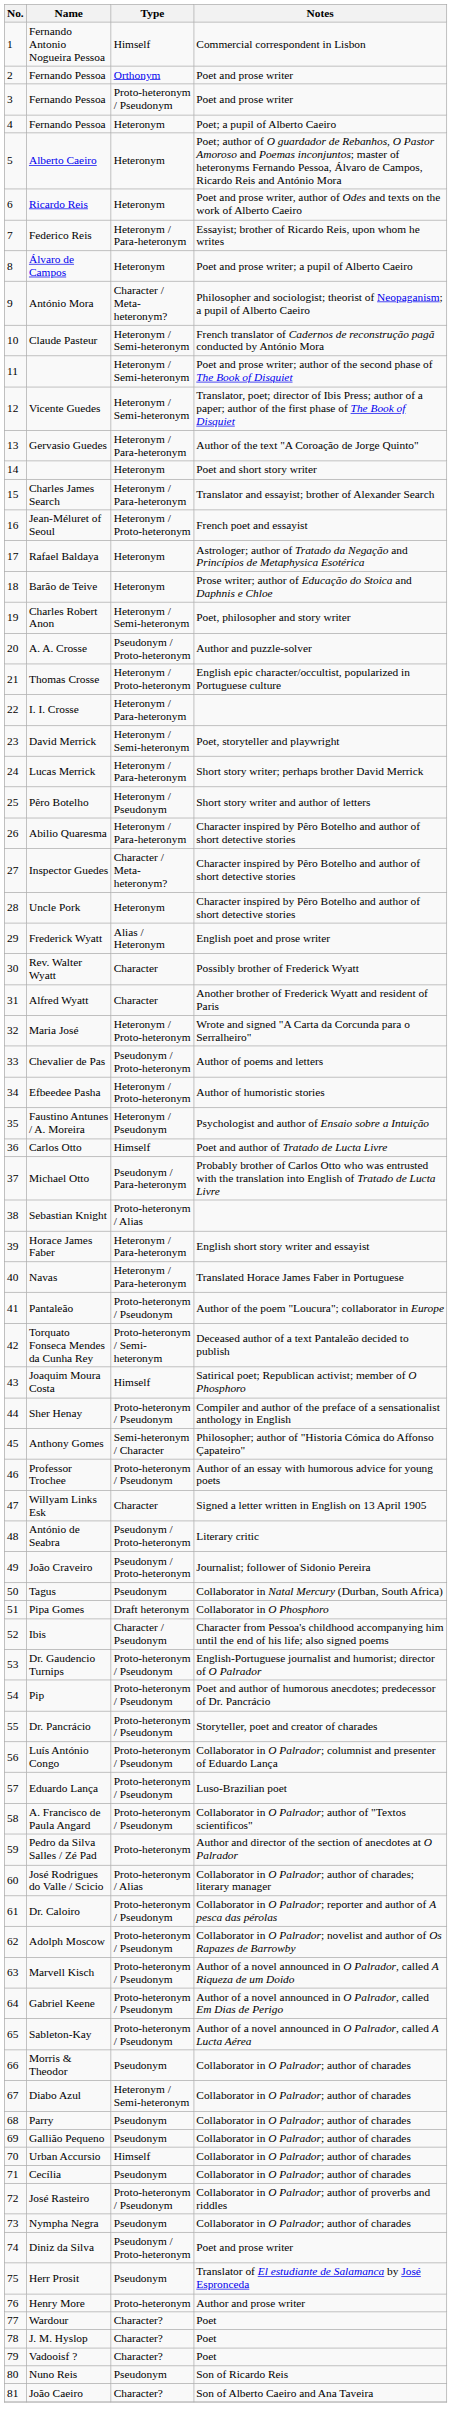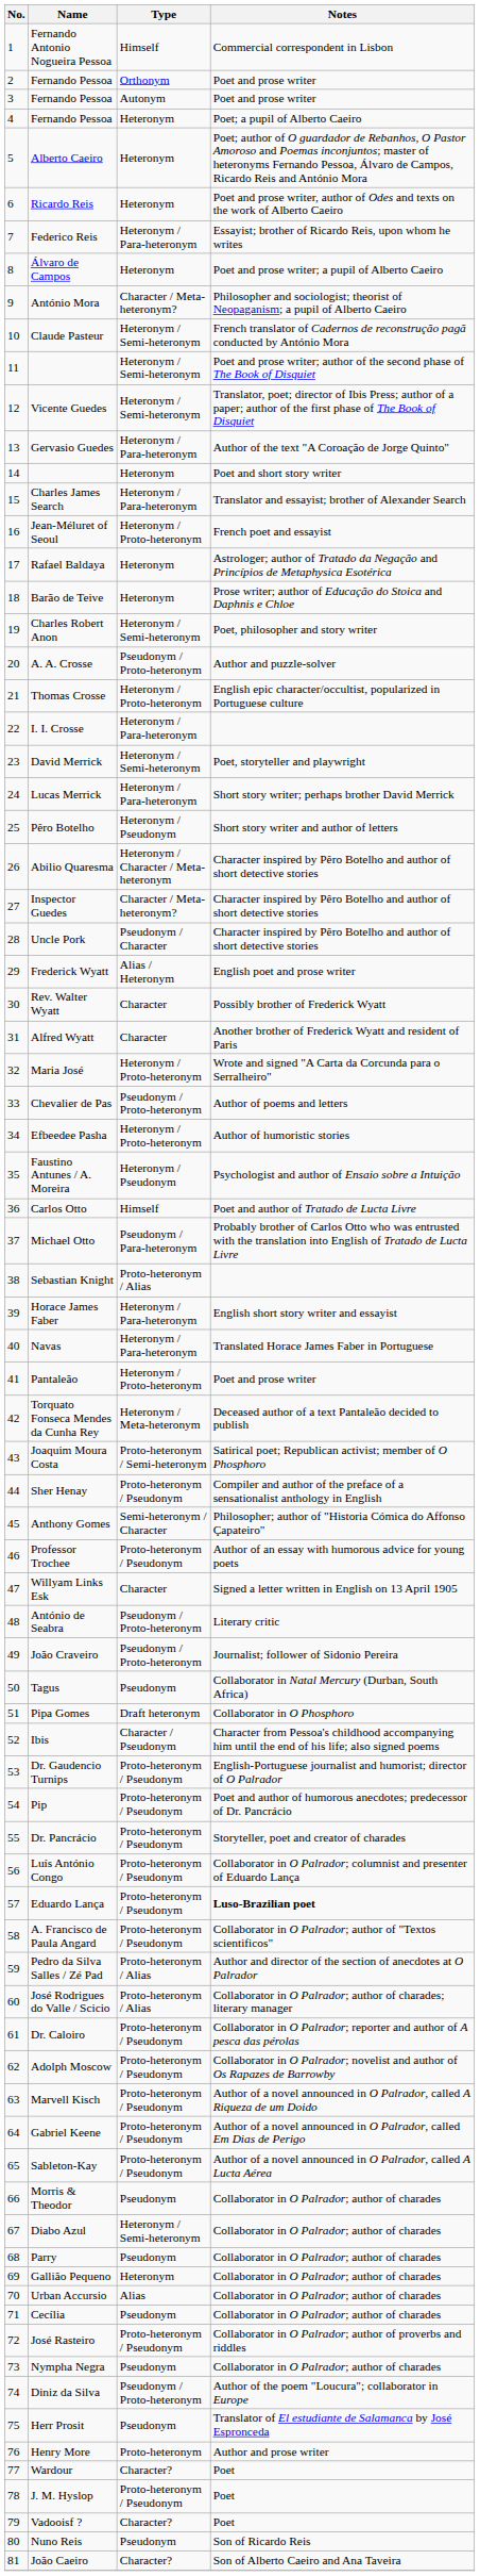3 / Fernando Pessoa | Type: Proto-heteronym / Pseudonym -> Autonym
Abilio Quaresma | Type: Heteronym / Para-heteronym -> Heteronym / Character / Meta-heteronym
Uncle Pork | Type: Heteronym -> Pseudonym / Character
Pantaleão | Type: Proto-heteronym / Pseudonym -> Heteronym / Proto-heteronym
Pantaleão | Notes: Author of the poem "Loucura"; collaborator in Europe -> Poet and prose writer
Torquato Fonseca Mendes da Cunha Rey | Type: Proto-heteronym / Semi-heteronym -> Heteronym / Meta-heteronym
Joaquim Moura Costa | Type: Himself -> Proto-heteronym / Semi-heteronym
Eduardo Lança | Notes: normal -> bold
Pedro da Silva Salles / Zé Pad | Type: Proto-heteronym -> Proto-heteronym / Alias
Gallião Pequeno | Type: Pseudonym -> Heteronym
Urban Accursio | Type: Himself -> Alias
Diniz da Silva | Notes: Poet and prose writer -> Author of the poem "Loucura"; collaborator in Europe
J. M. Hyslop | Type: Character? -> Proto-heteronym / Pseudonym
